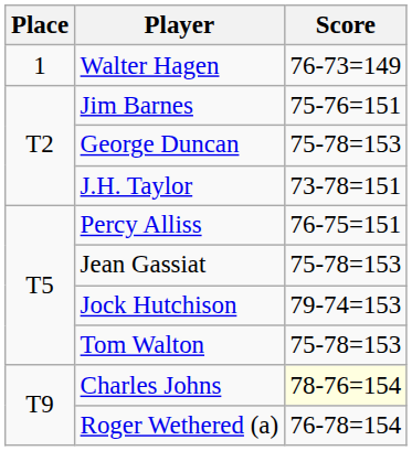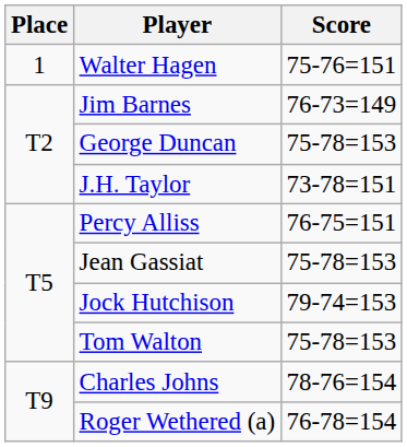Walter Hagen | Score: 76-73=149 -> 75-76=151
Jim Barnes | Score: 75-76=151 -> 76-73=149
Charles Johns | Score: lightyellow background -> no background
